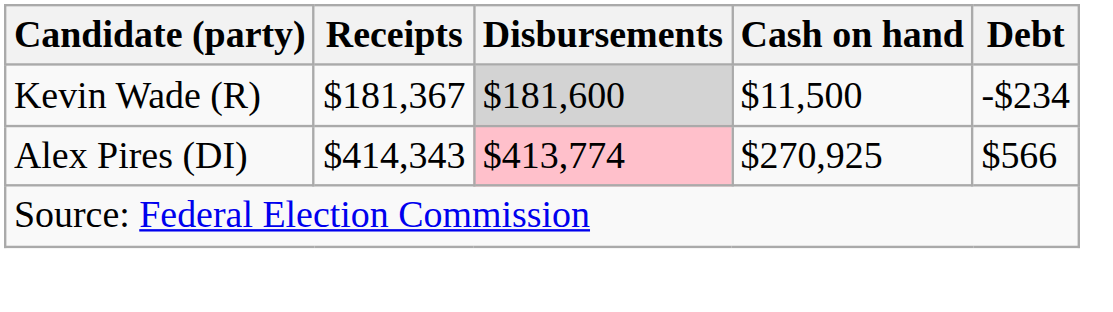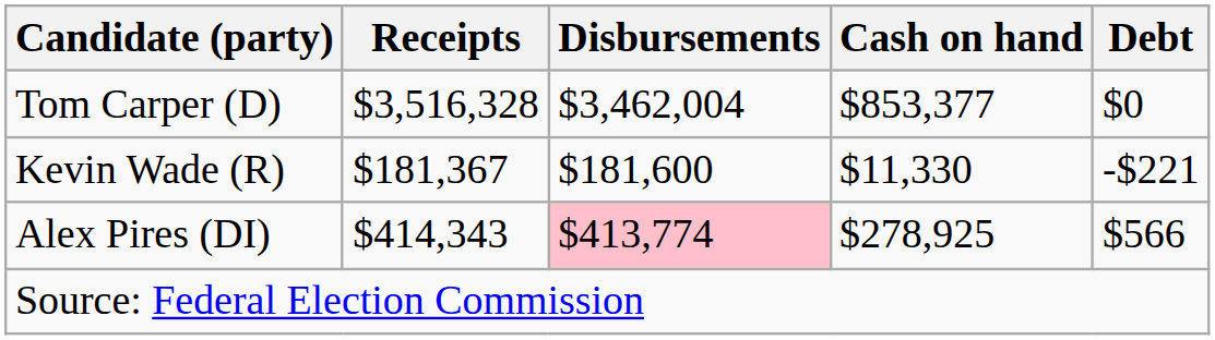+ row: Tom Carper (D) | $3,516,328 | $3,462,004 | $853,377 | $0
Kevin Wade (R) | Disbursements: lightgrey background -> no background
Kevin Wade (R) | Cash on hand: $11,500 -> $11,330
Kevin Wade (R) | Debt: -$234 -> -$221
Alex Pires (DI) | Cash on hand: $270,925 -> $278,925
